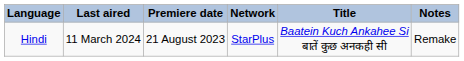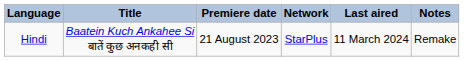columns swapped: Title <-> Last aired
